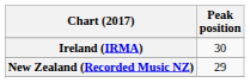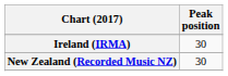New Zealand (Recorded Music NZ) | Peak position: 29 -> 30
